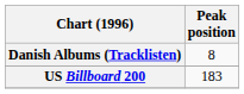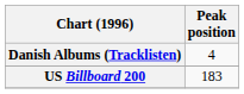Danish Albums (Tracklisten) | Peak position: 8 -> 4
